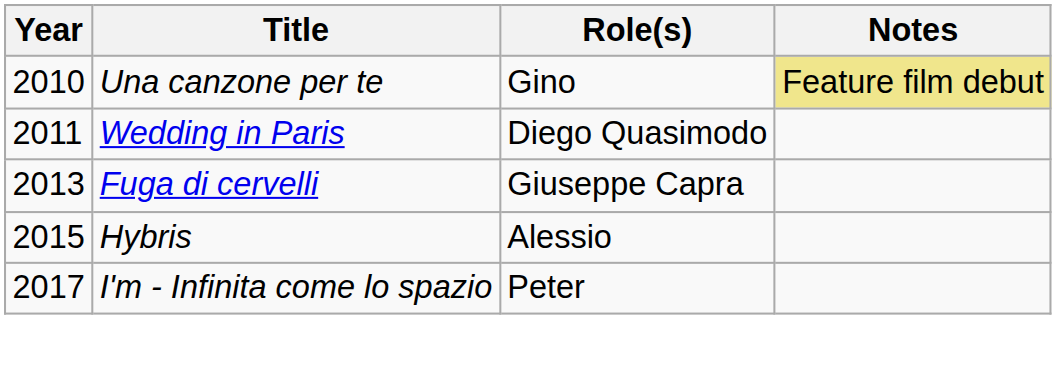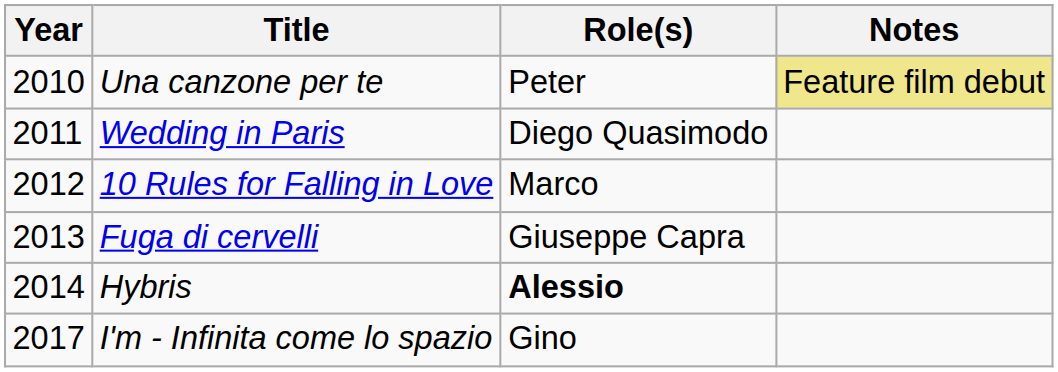Una canzone per te | Role(s): Gino -> Peter
+ row: 2012 | 10 Rules for Falling in Love | Marco
Hybris | Year: 2015 -> 2014
Hybris | Role(s): normal -> bold
I'm - Infinita come lo spazio | Role(s): Peter -> Gino
